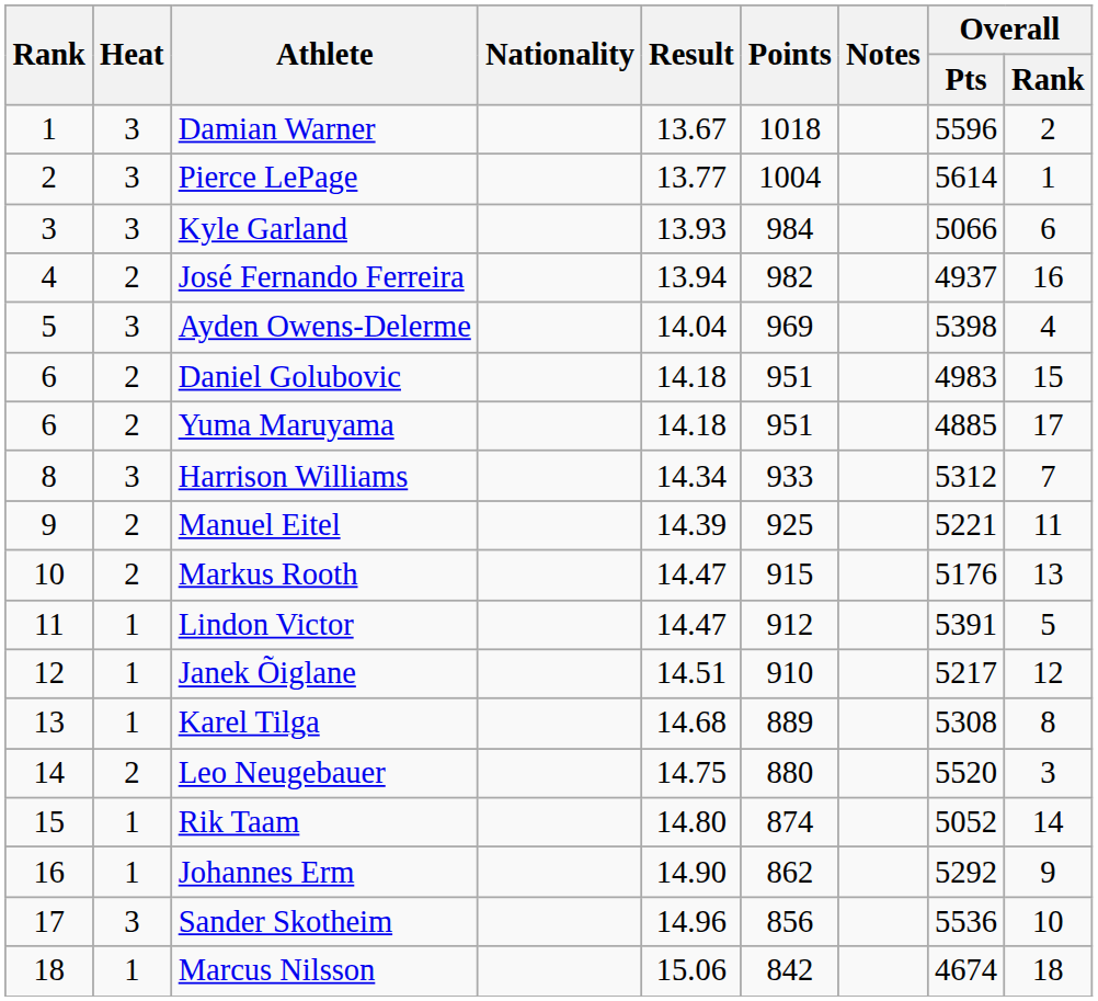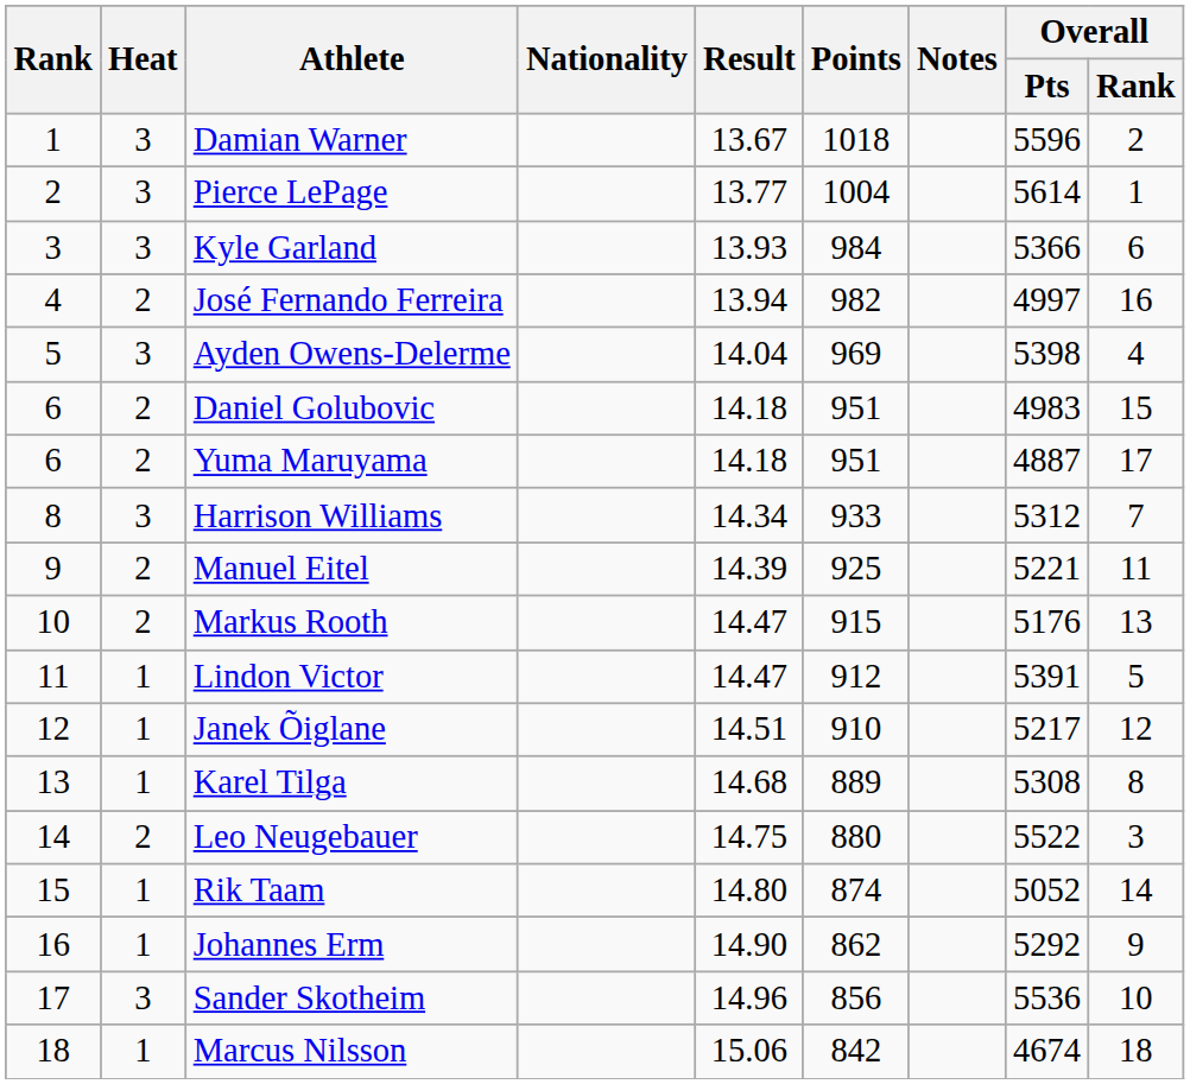Kyle Garland | Overall / Pts: 5066 -> 5366
José Fernando Ferreira | Overall / Pts: 4937 -> 4997
Yuma Maruyama | Overall / Pts: 4885 -> 4887
Leo Neugebauer | Overall / Pts: 5520 -> 5522
